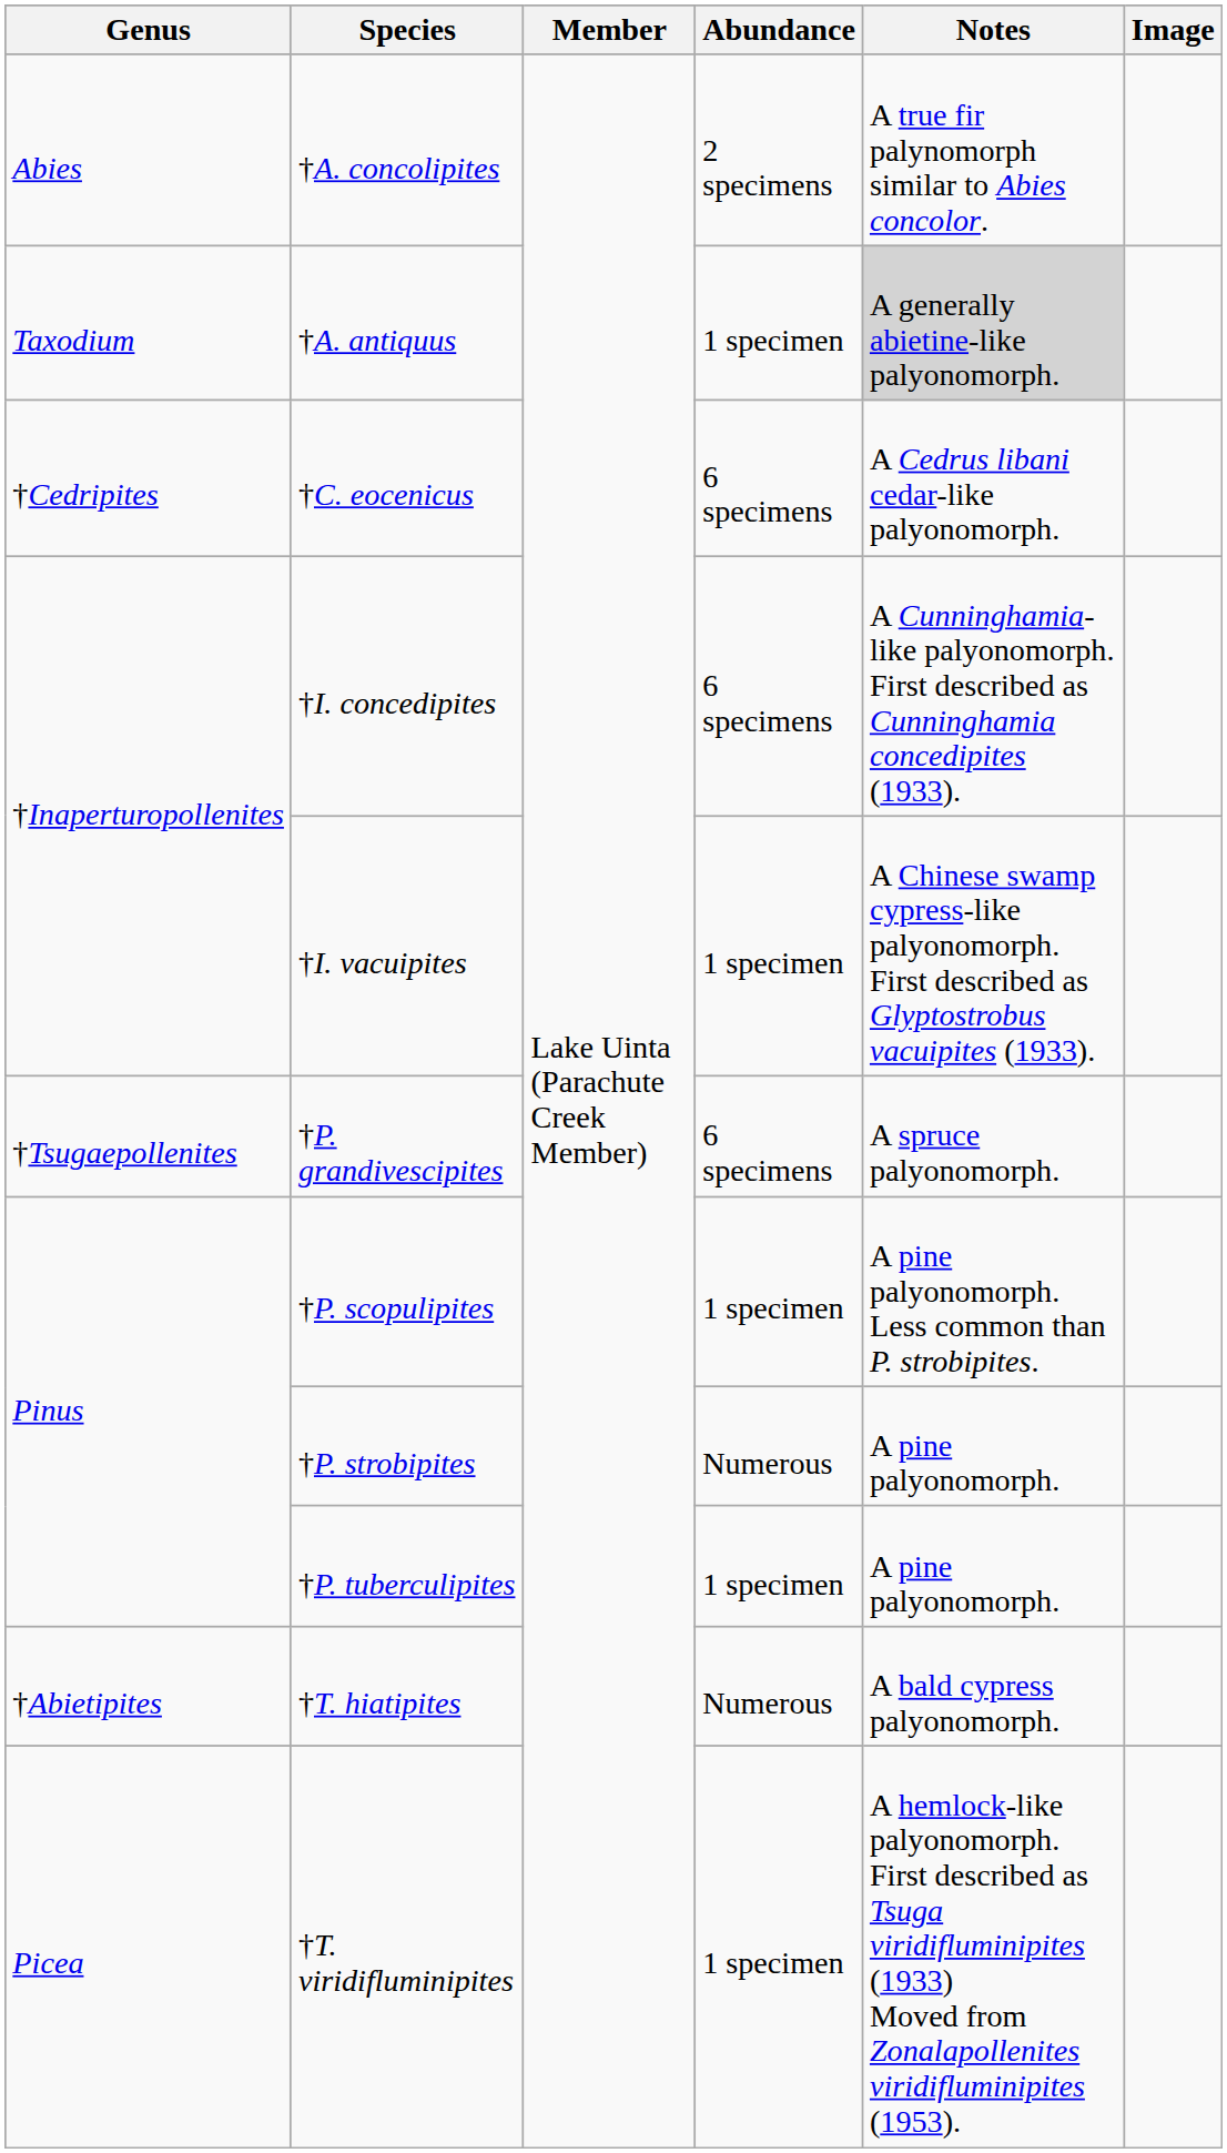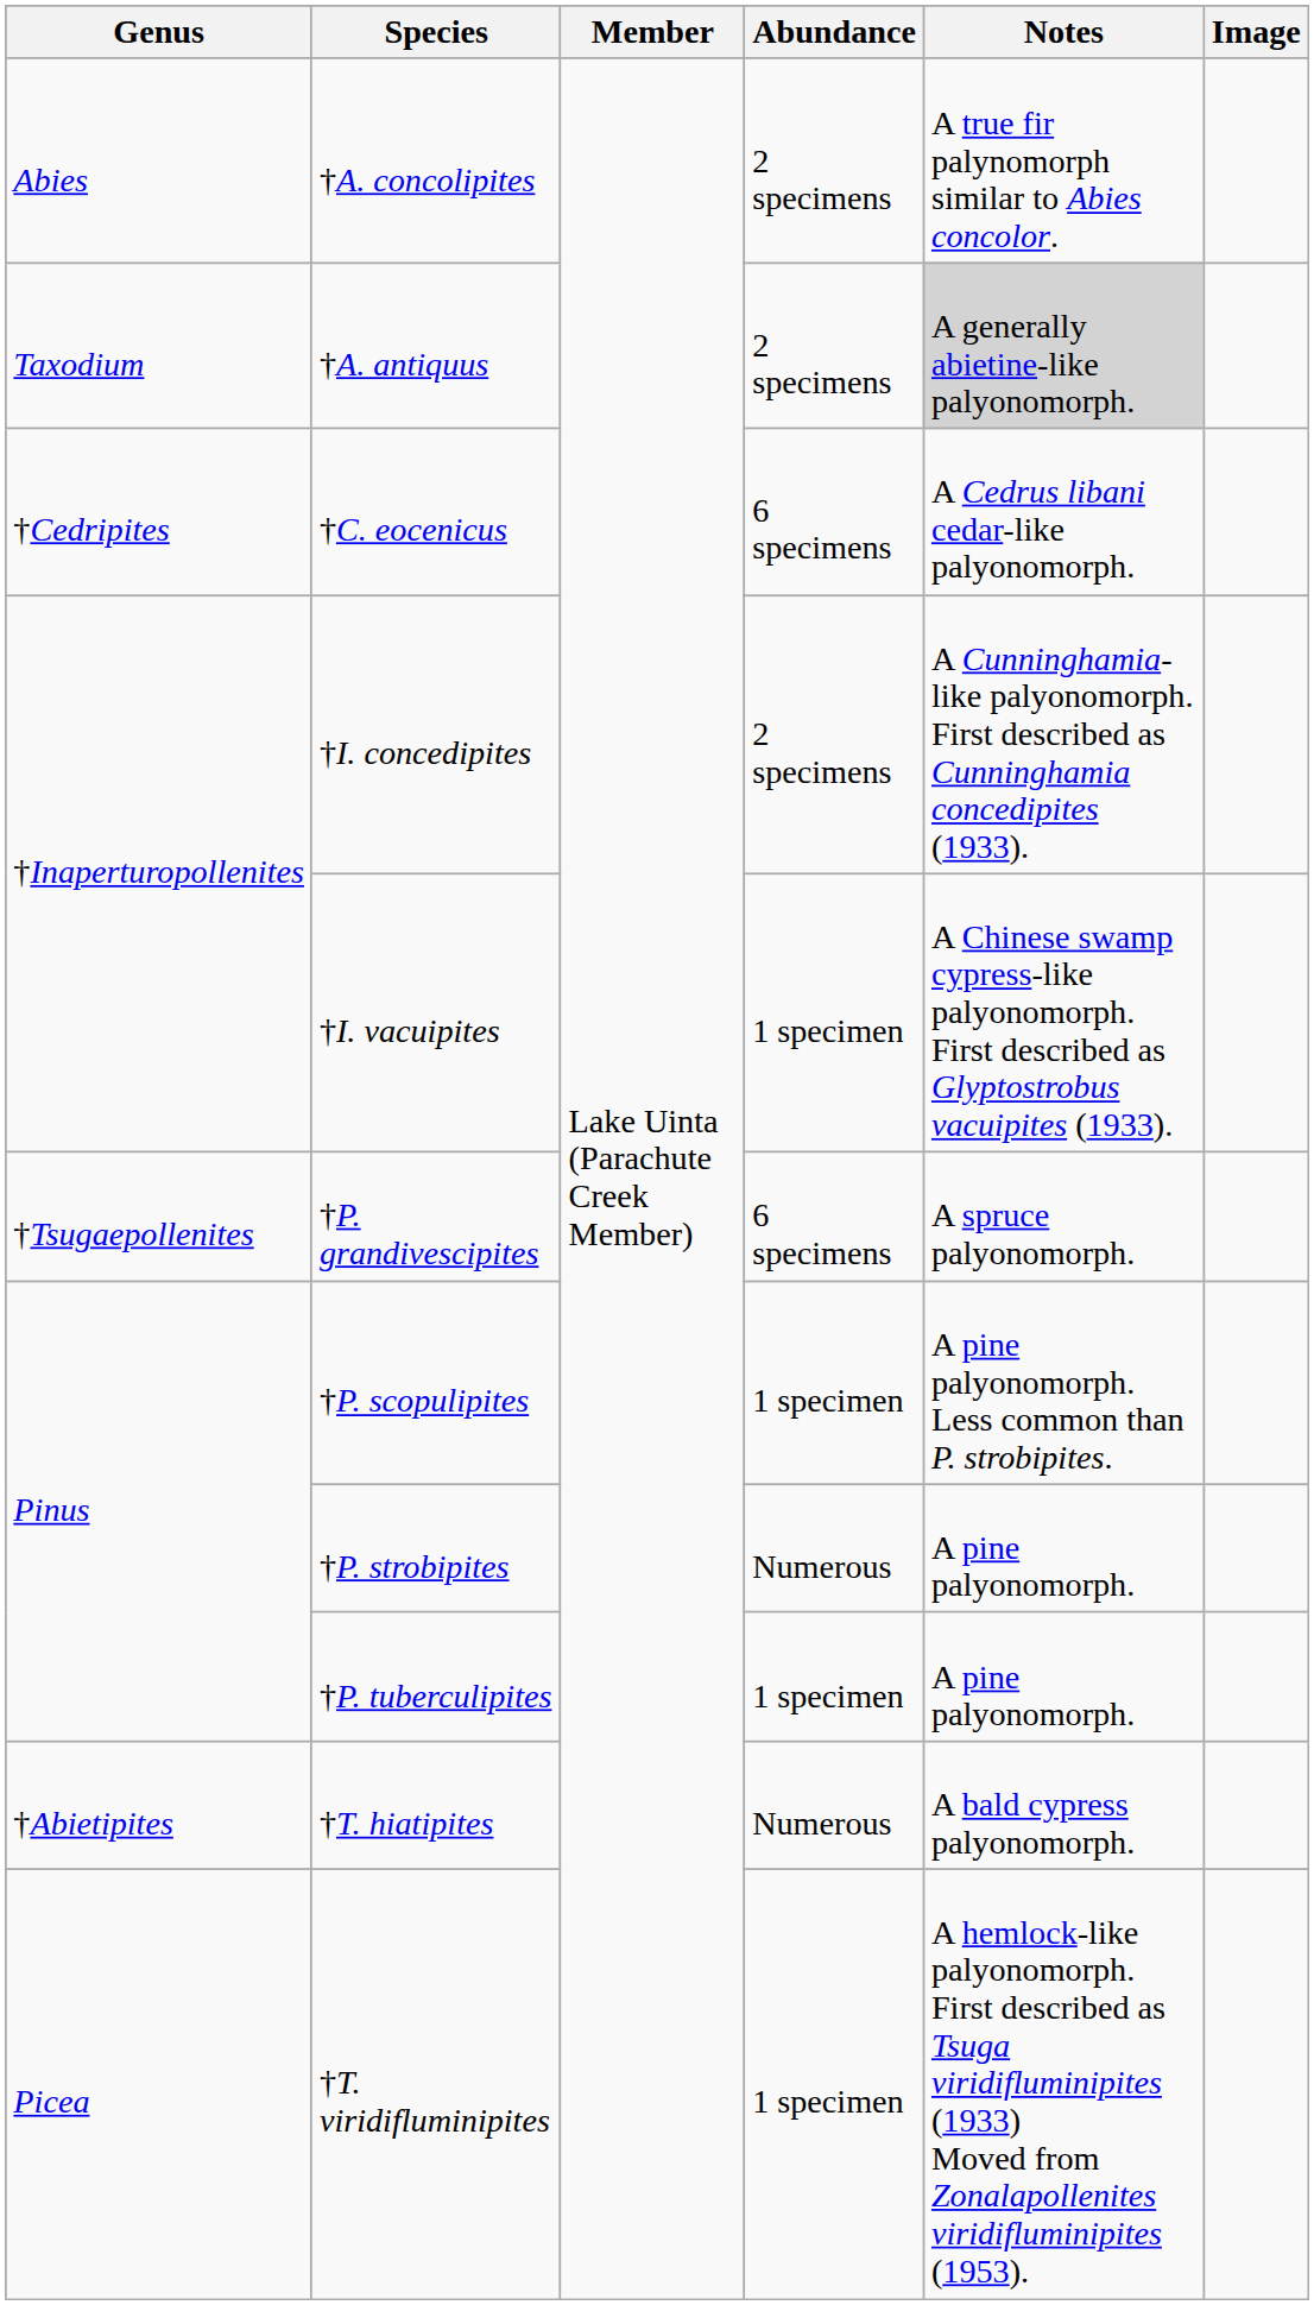†A. antiquus | Abundance: 1 specimen -> 2 specimens
†I. concedipites | Abundance: 6 specimens -> 2 specimens
